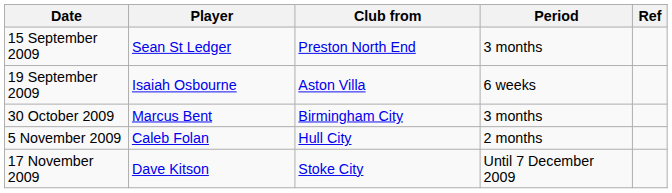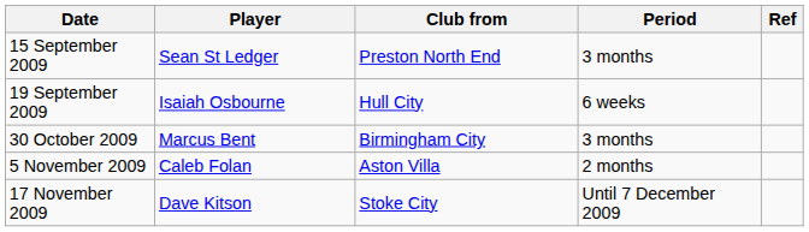19 September 2009 | Club from: Aston Villa -> Hull City
5 November 2009 | Club from: Hull City -> Aston Villa
